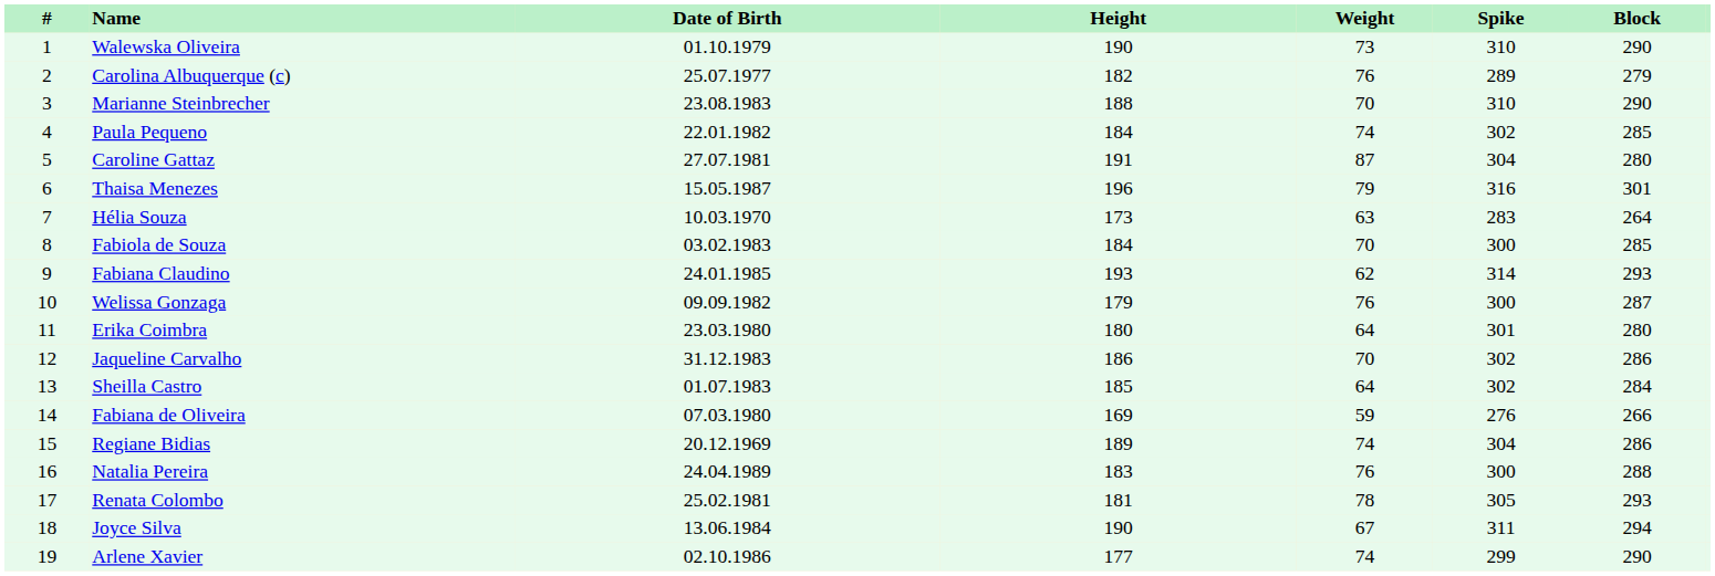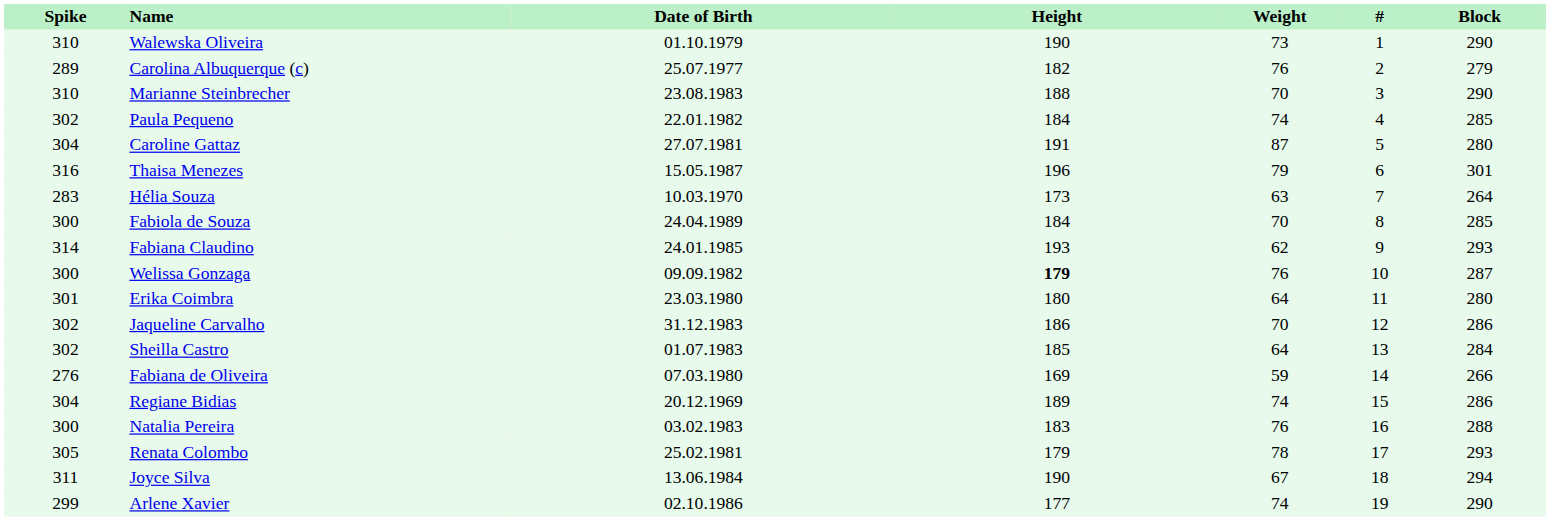columns swapped: # <-> Spike
Fabiola de Souza | Date of Birth: 03.02.1983 -> 24.04.1989
Welissa Gonzaga | Height: normal -> bold
Natalia Pereira | Date of Birth: 24.04.1989 -> 03.02.1983
Renata Colombo | Height: 181 -> 179
